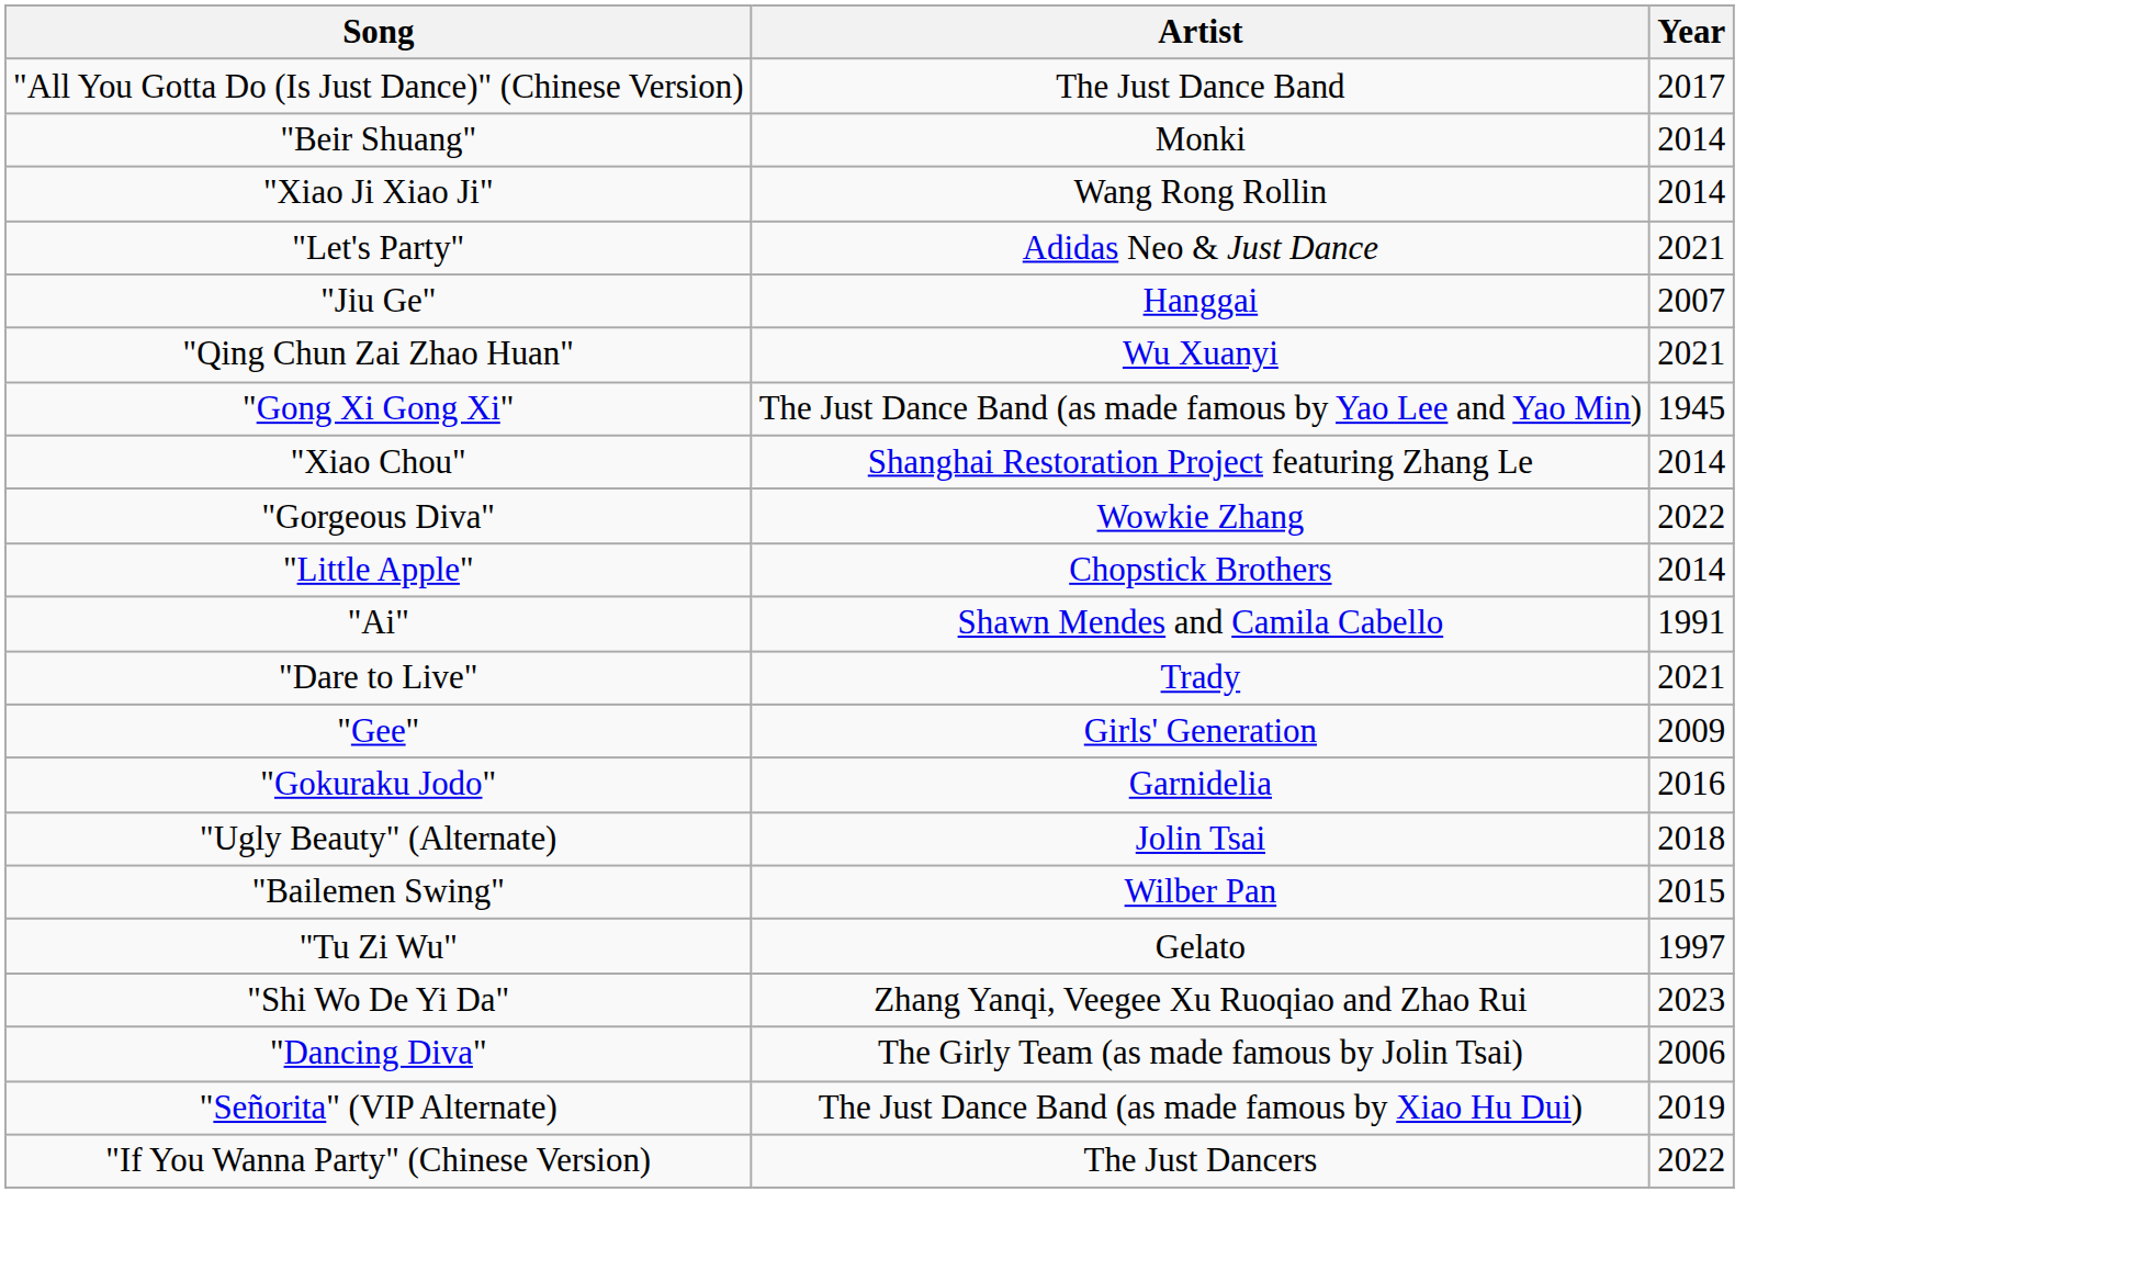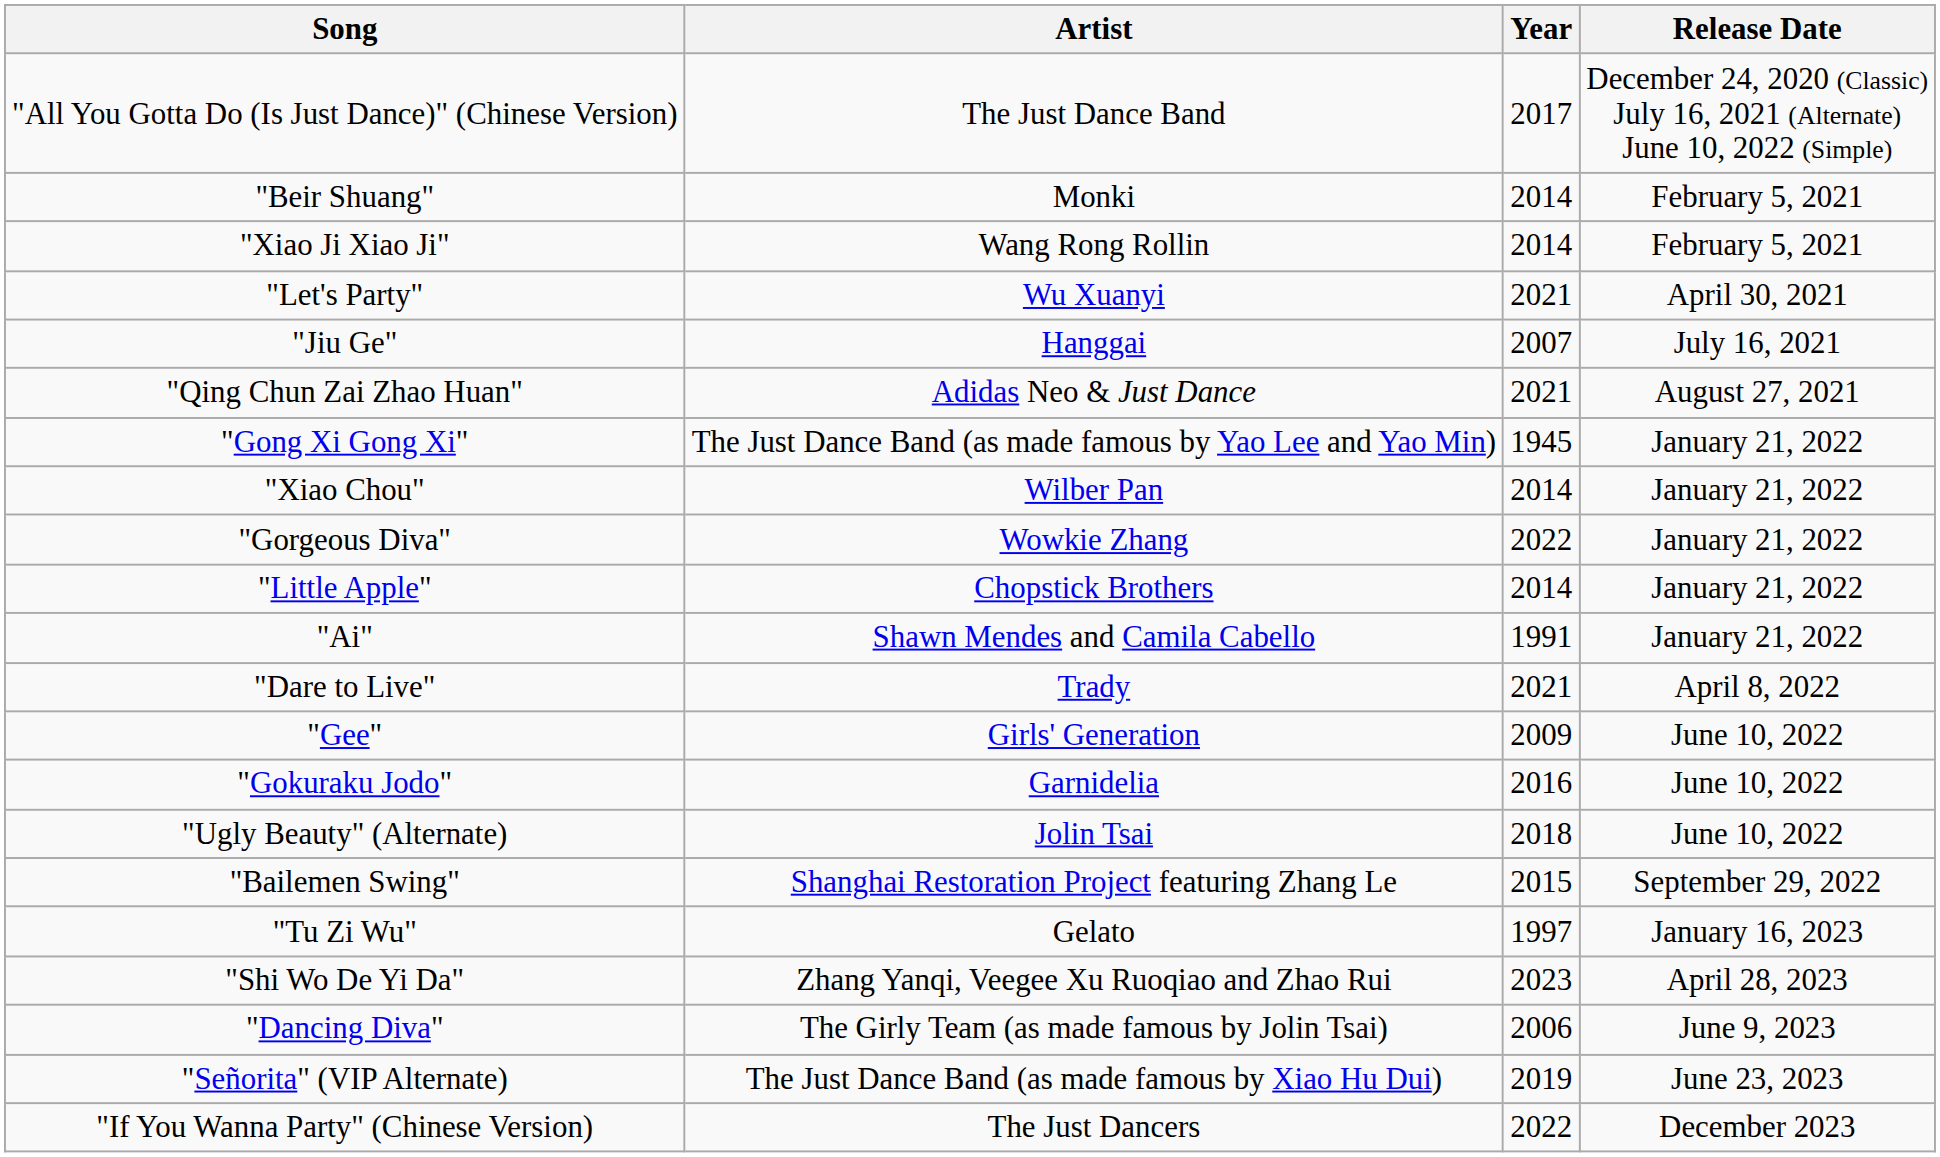+ column: Release Date | December 24, 2020 (Classic) July 16, 2021 (Alternate) June 10, 2022 (Simple) | February 5, 2021 | February 5, 2021 | April 30, 2021 | July 16, 2021 | August 27, 2021 | January 21, 2022 | January 21, 2022 | January 21, 2022 | January 21, 2022 | January 21, 2022 | April 8, 2022 | June 10, 2022 | June 10, 2022 | June 10, 2022 | September 29, 2022 | January 16, 2023 | April 28, 2023 | June 9, 2023 | June 23, 2023 | December 2023
"Let's Party" | Artist: Adidas Neo & Just Dance -> Wu Xuanyi
"Qing Chun Zai Zhao Huan" | Artist: Wu Xuanyi -> Adidas Neo & Just Dance
"Xiao Chou" | Artist: Shanghai Restoration Project featuring Zhang Le -> Wilber Pan
"Bailemen Swing" | Artist: Wilber Pan -> Shanghai Restoration Project featuring Zhang Le
